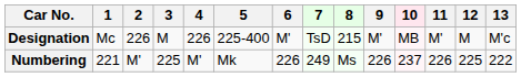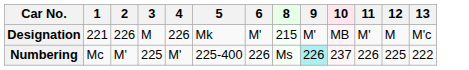- column: 7 | TsD | 249
Designation | 1: Mc -> 221
Designation | 5: 225-400 -> Mk
Numbering | 1: 221 -> Mc
Numbering | 5: Mk -> 225-400
Numbering | 9: no background -> paleturquoise background
